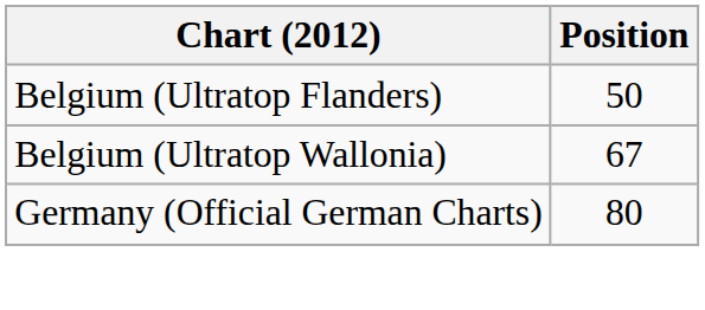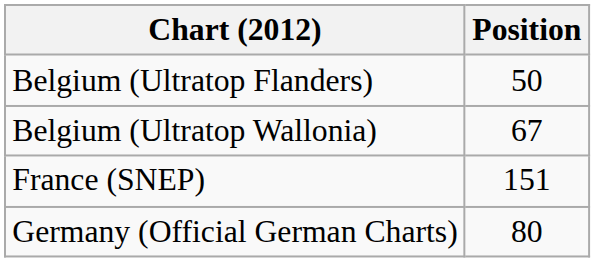+ row: France (SNEP) | 151
